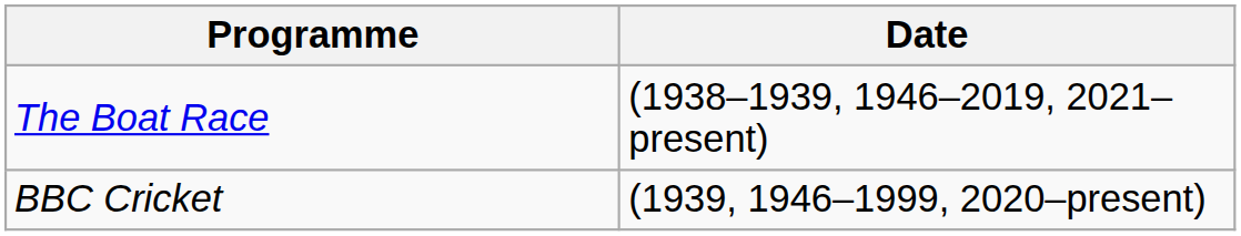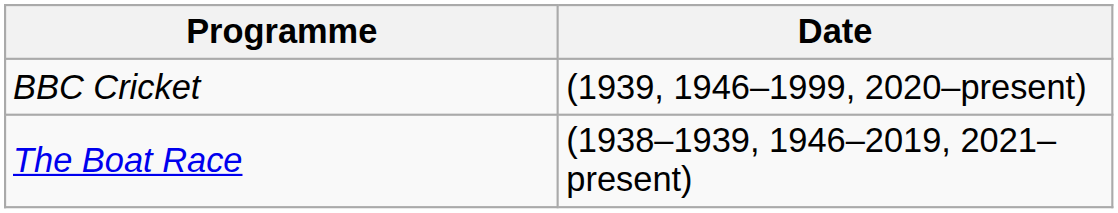rows swapped: The Boat Race <-> BBC Cricket
